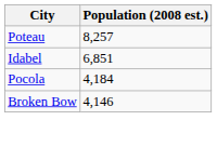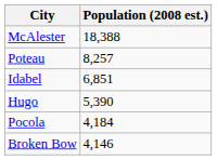+ row: McAlester | 18,388
+ row: Hugo | 5,390
